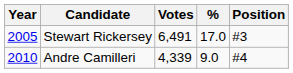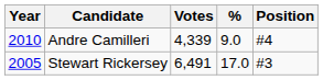rows swapped: Stewart Rickersey <-> Andre Camilleri
